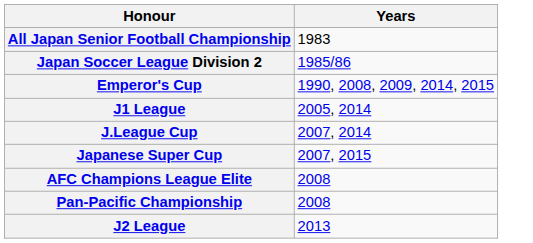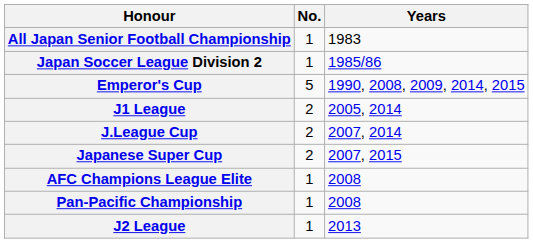+ column: No. | 1 | 1 | 5 | 2 | 2 | 2 | 1 | 1 | 1
